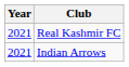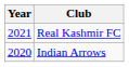Indian Arrows | Year: 2021 -> 2020
